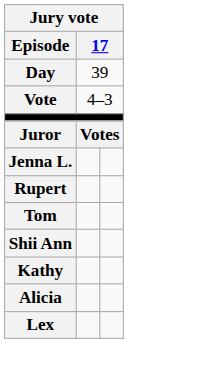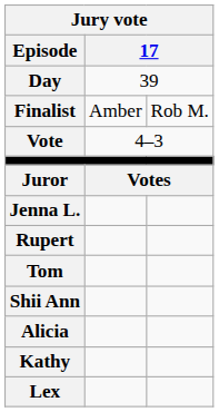+ row: Finalist | Amber | Rob M.
rows swapped: Alicia <-> Kathy
